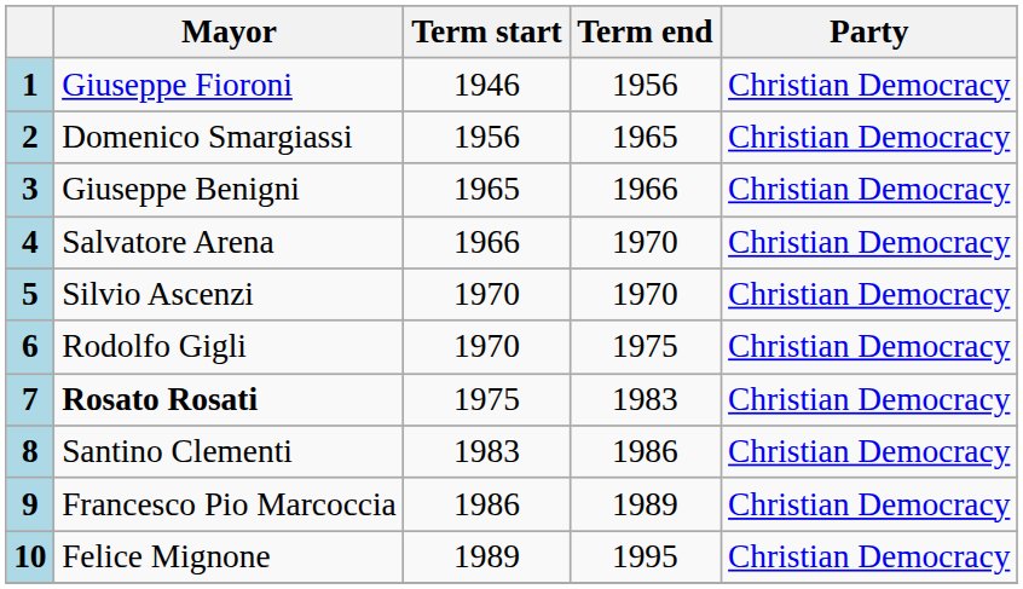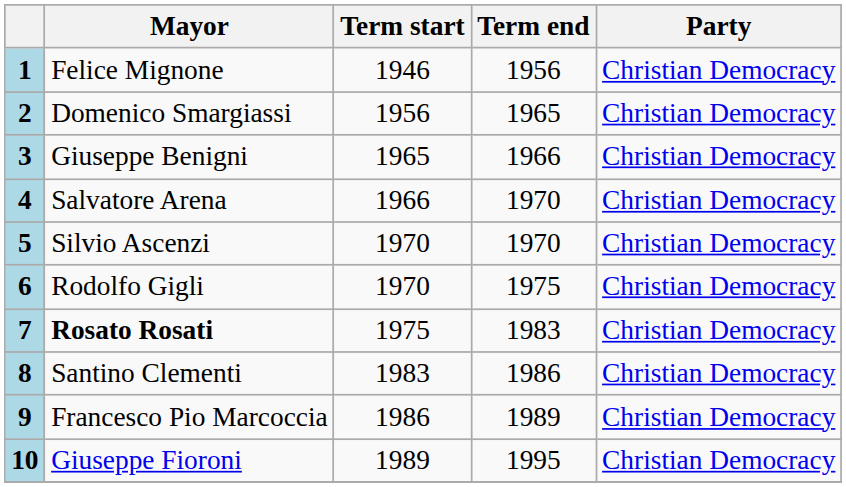1 | Mayor: Giuseppe Fioroni -> Felice Mignone
10 | Mayor: Felice Mignone -> Giuseppe Fioroni
